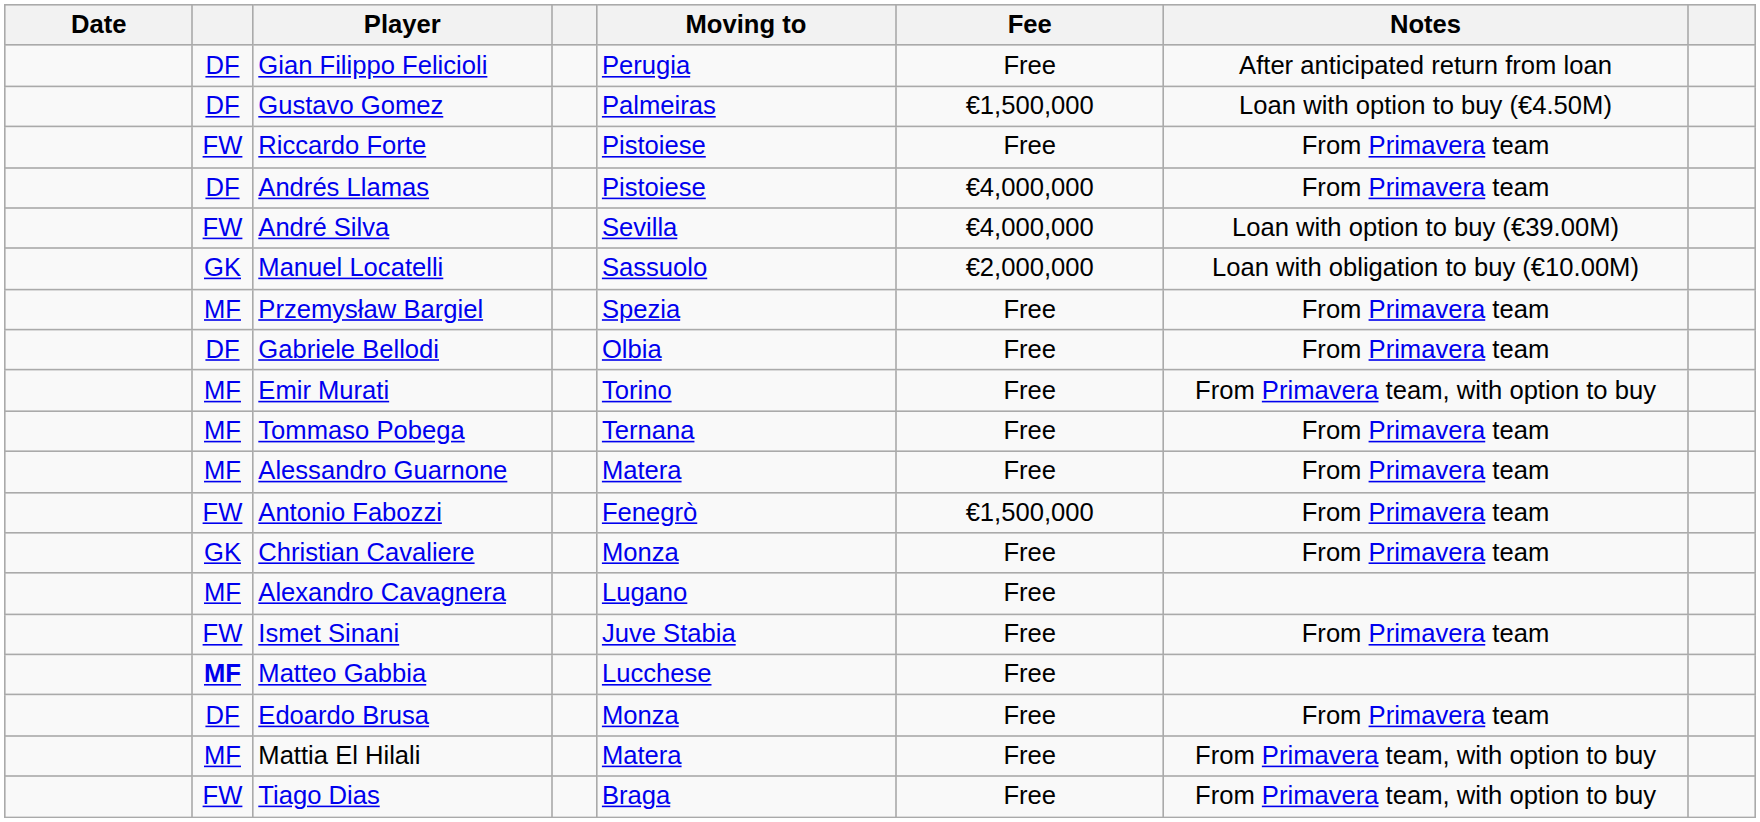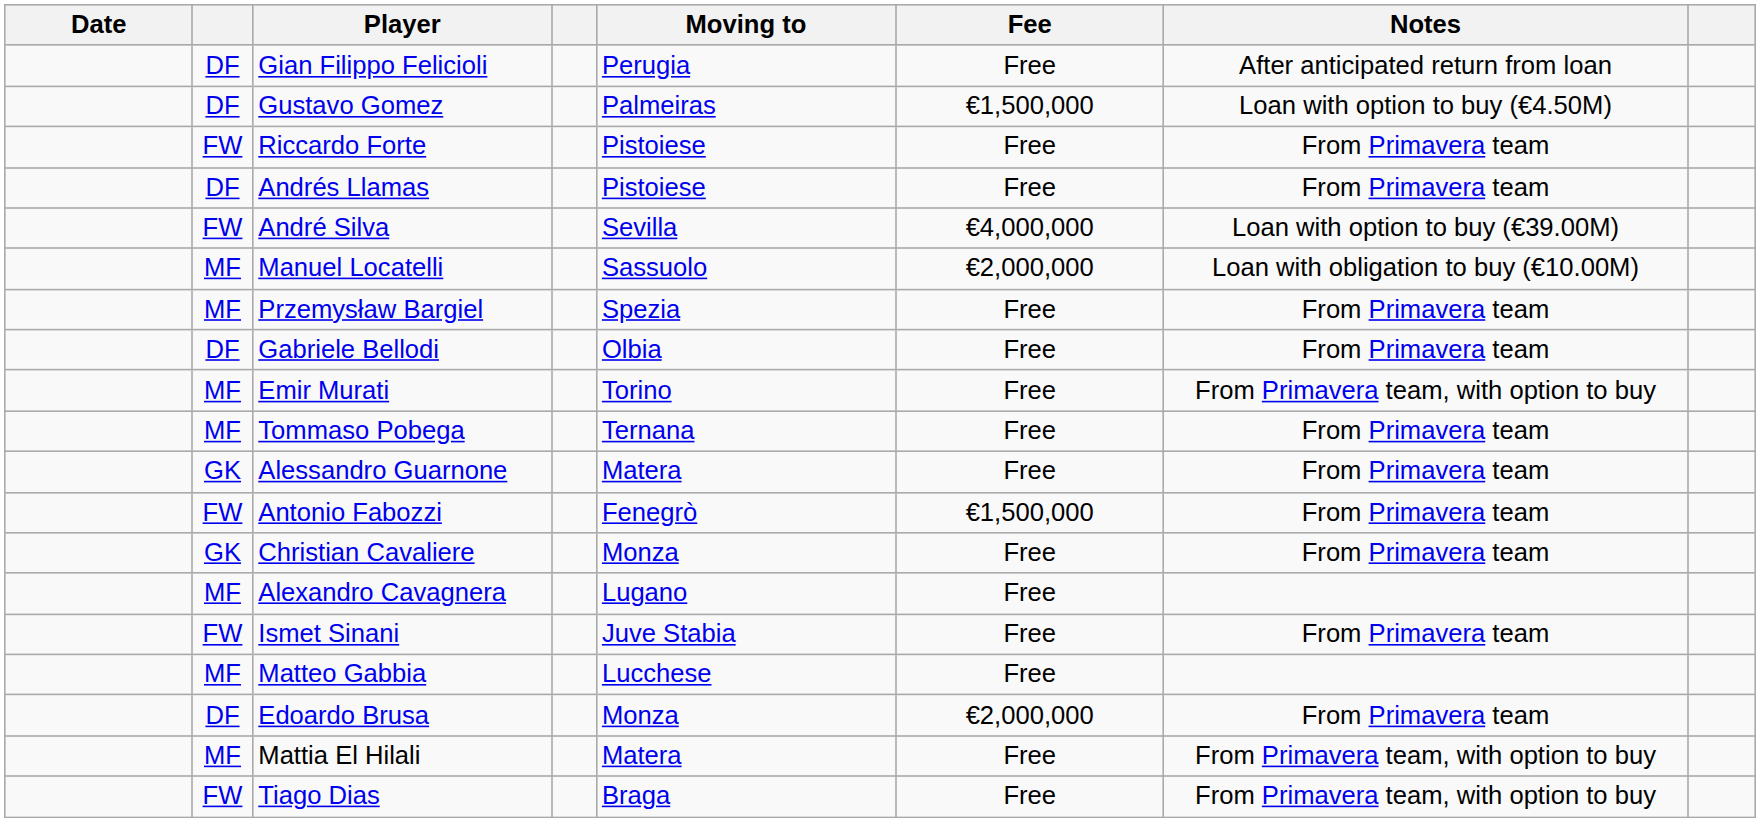Andrés Llamas | Fee: €4,000,000 -> Free
Manuel Locatelli | column 2: GK -> MF
Alessandro Guarnone | column 2: MF -> GK
Matteo Gabbia | column 2: bold -> normal
Edoardo Brusa | Fee: Free -> €2,000,000
